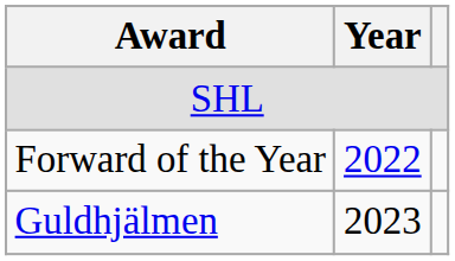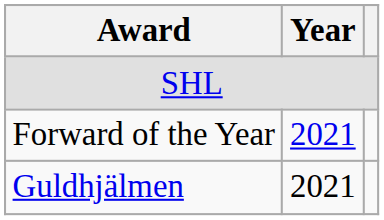Forward of the Year | Year: 2022 -> 2021
Guldhjälmen | Year: 2023 -> 2021
